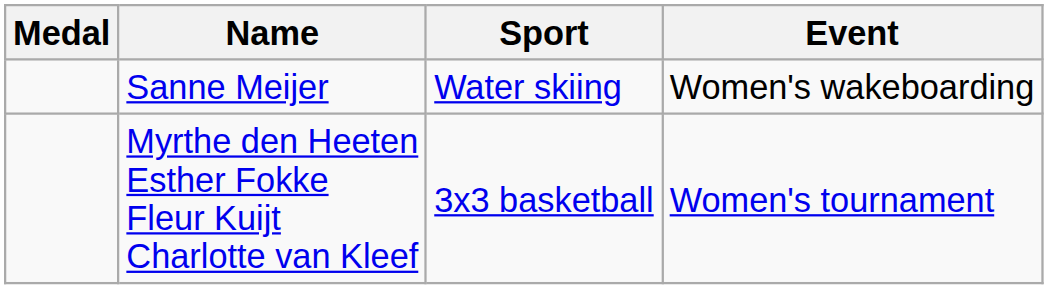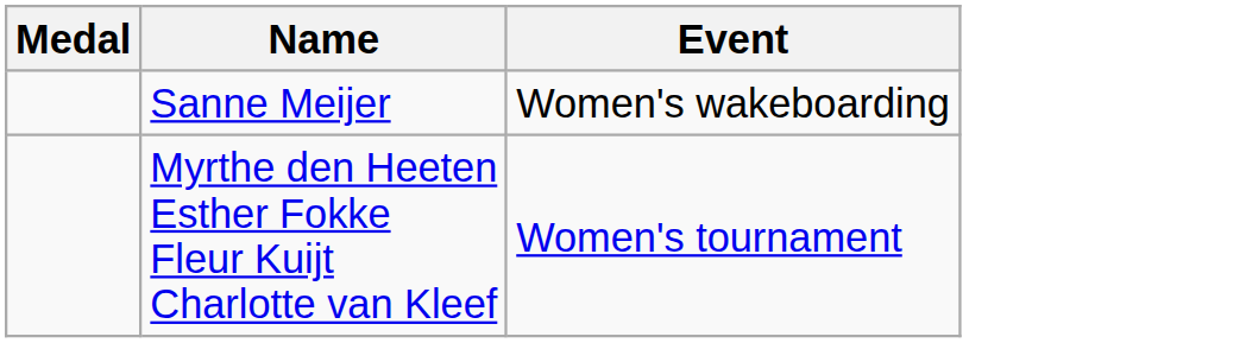- column: Sport | Water skiing | 3x3 basketball
